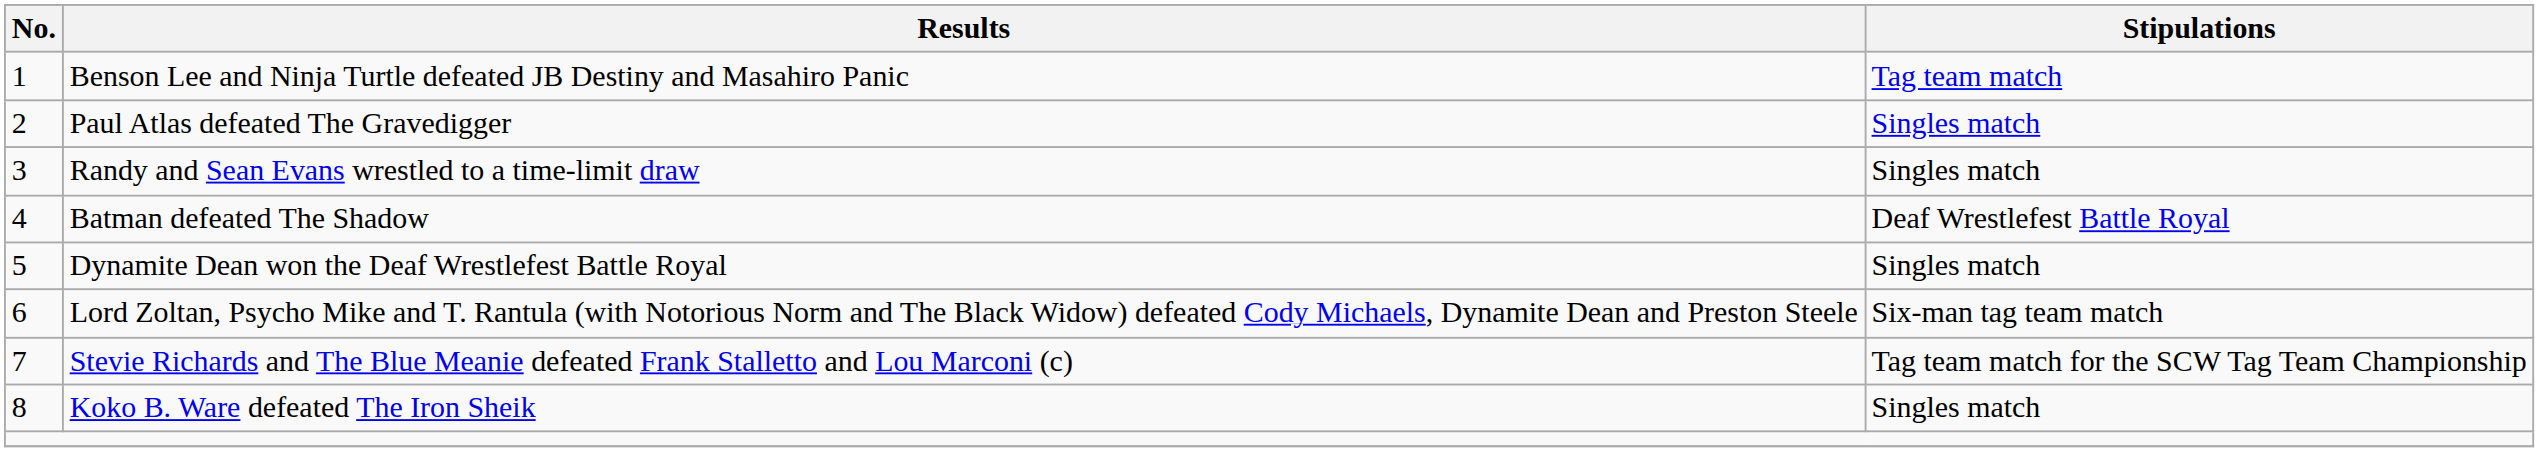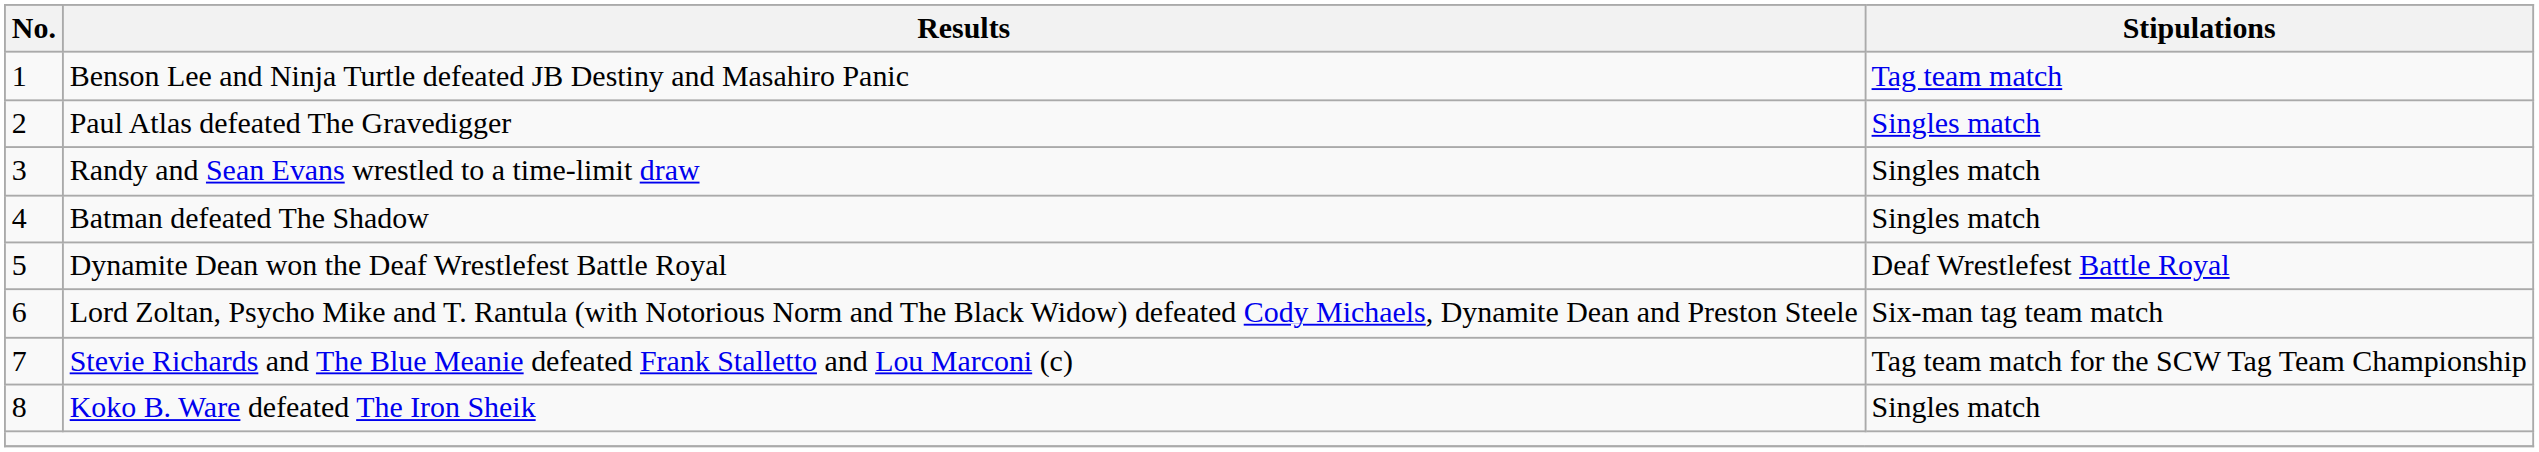Batman defeated The Shadow | Stipulations: Deaf Wrestlefest Battle Royal -> Singles match
Dynamite Dean won the Deaf Wrestlefest Battle Royal | Stipulations: Singles match -> Deaf Wrestlefest Battle Royal
